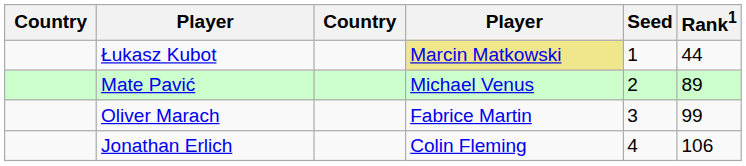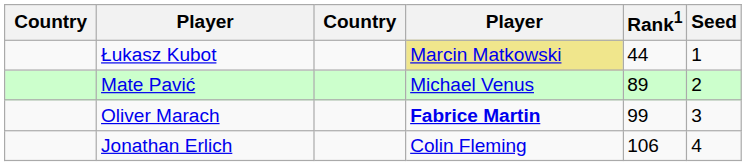columns swapped: Rank1 <-> Seed
Oliver Marach | column 4: normal -> bold
